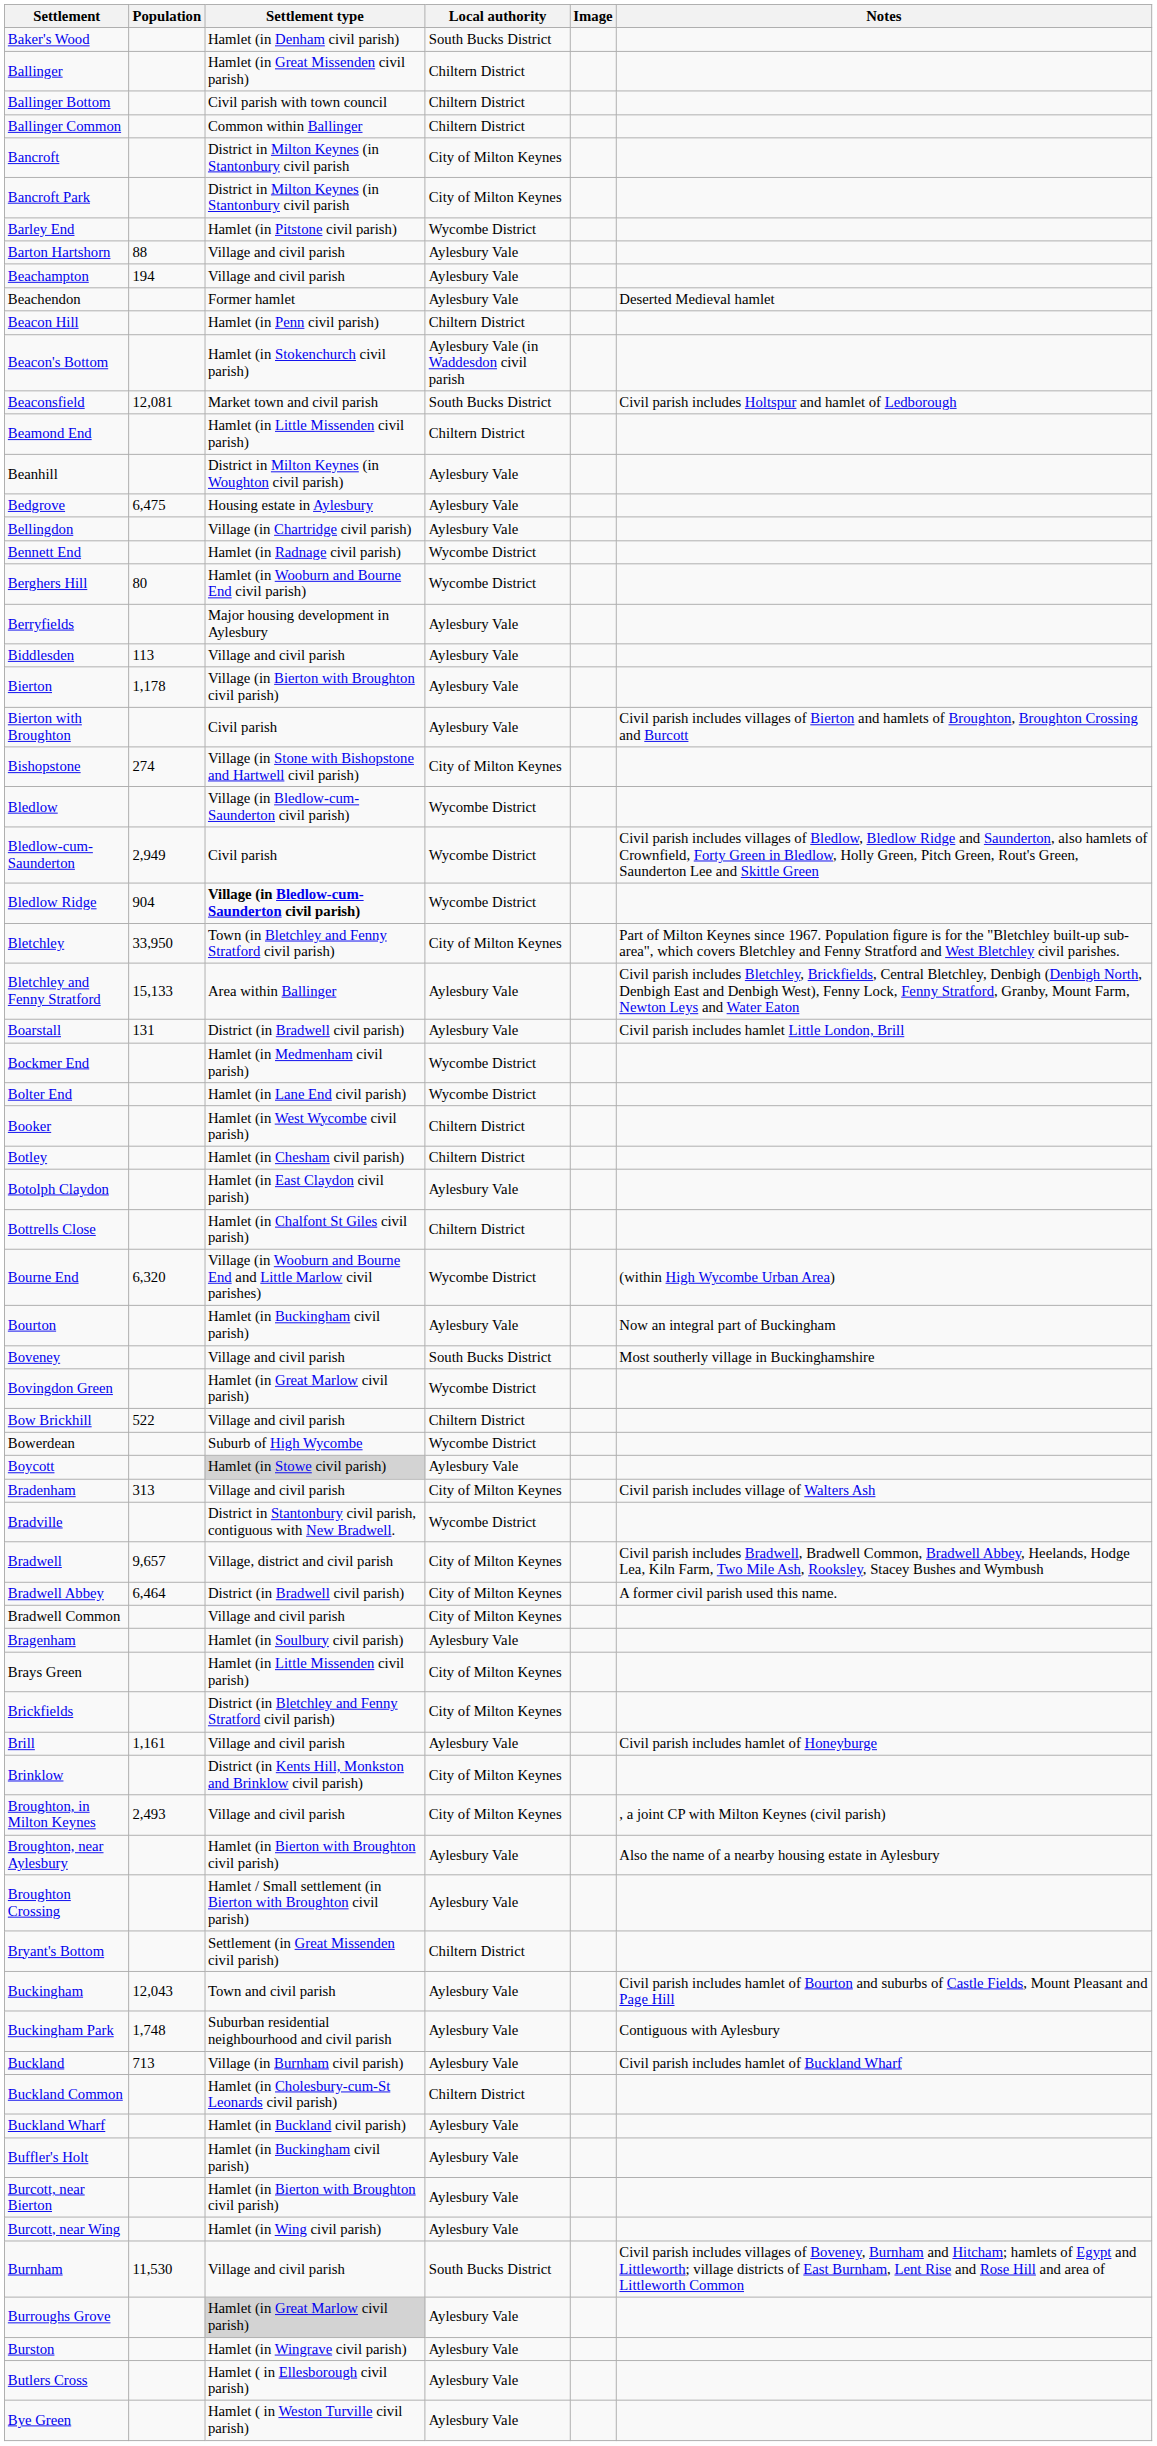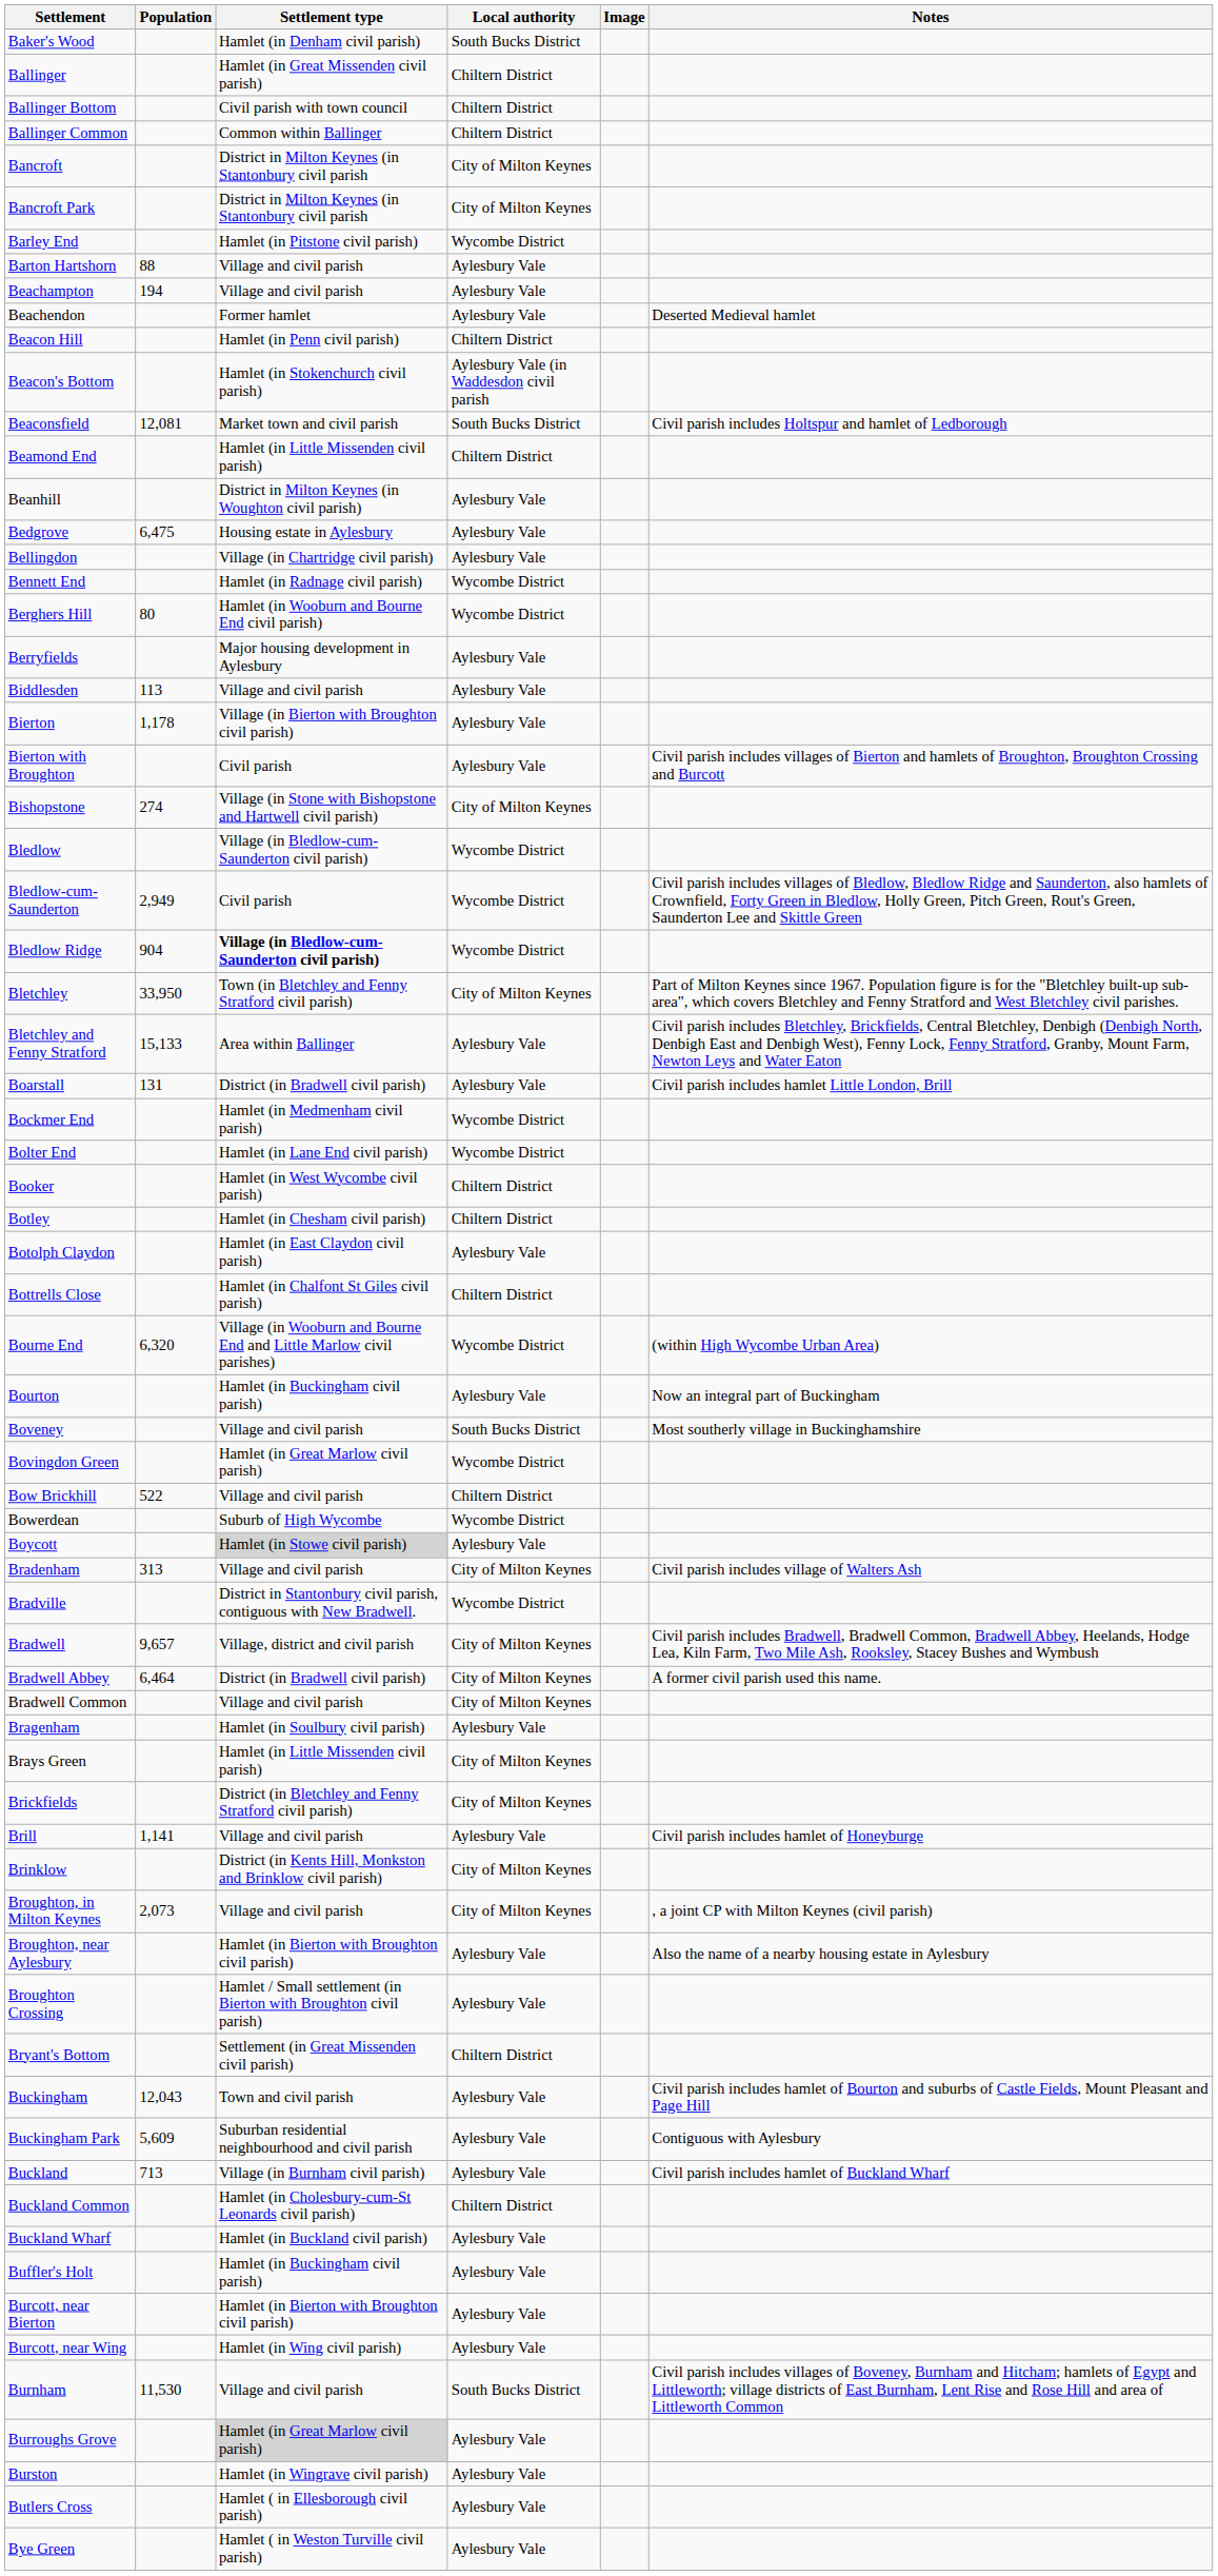Brill | Population: 1,161 -> 1,141
Broughton, in Milton Keynes | Population: 2,493 -> 2,073
Buckingham Park | Population: 1,748 -> 5,609
